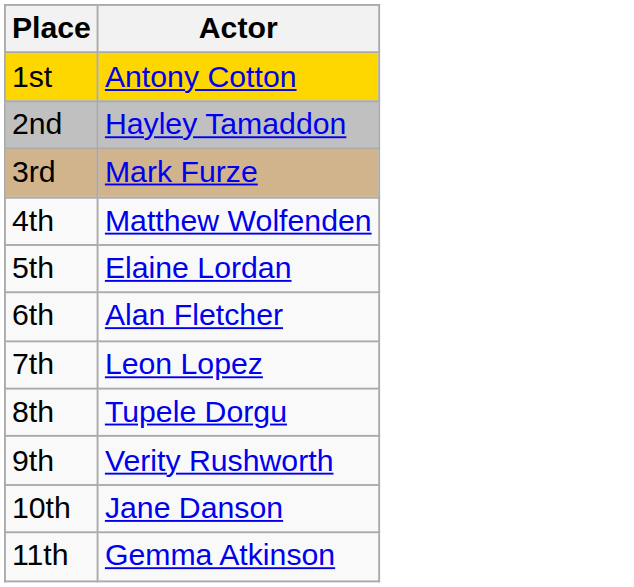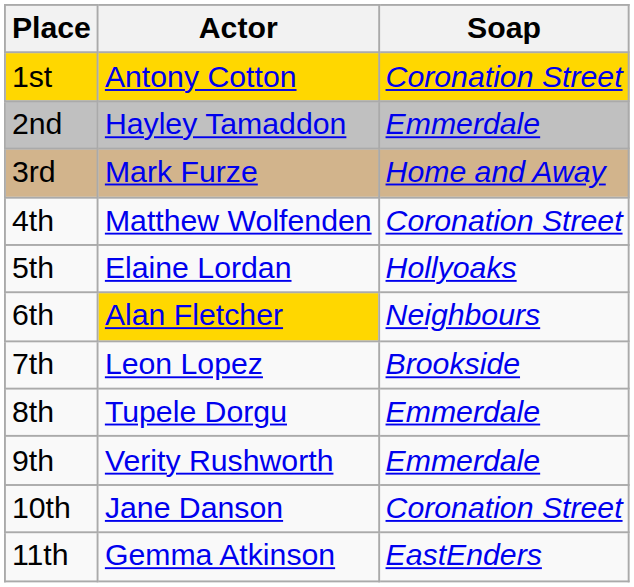+ column: Soap | Coronation Street | Emmerdale | Home and Away | Coronation Street | Hollyoaks | Neighbours | Brookside | Emmerdale | Emmerdale | Coronation Street | EastEnders
6th | Actor: no background -> gold background
